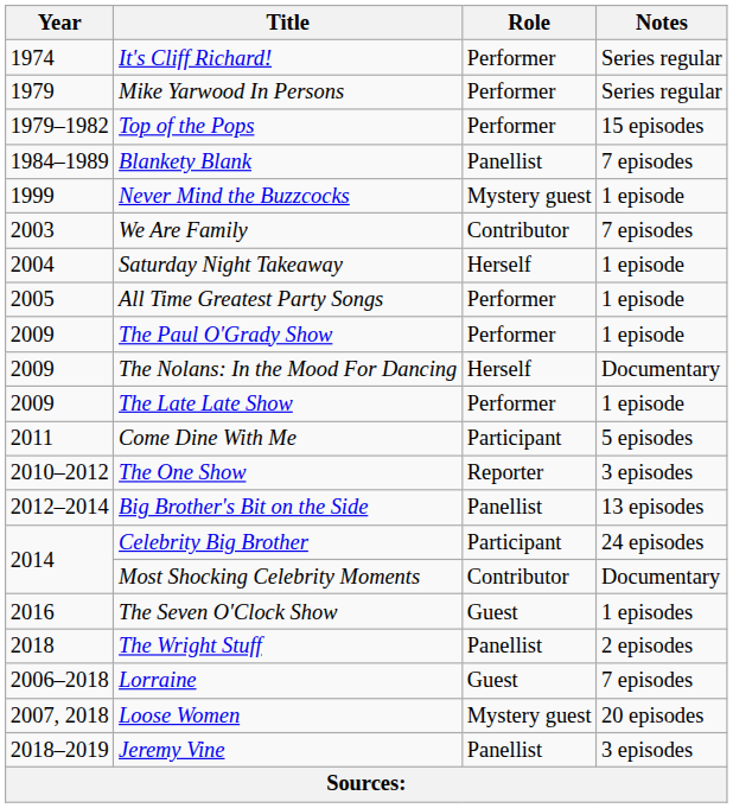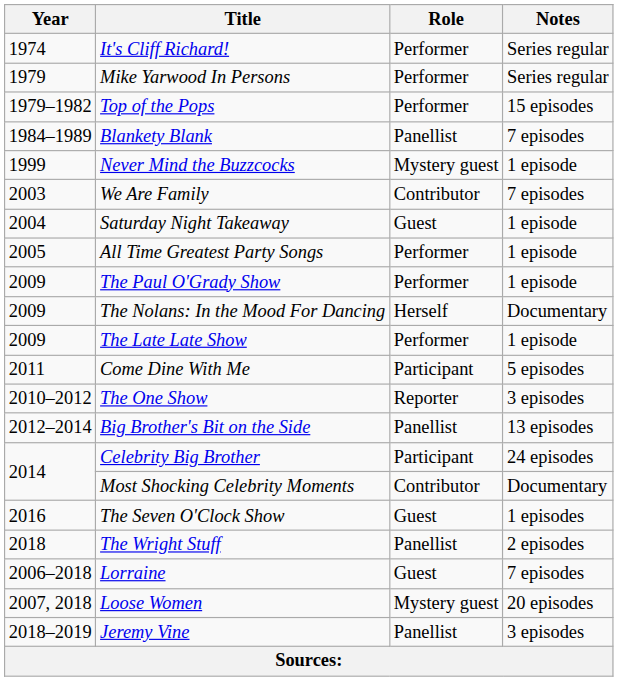Saturday Night Takeaway | Role: Herself -> Guest
